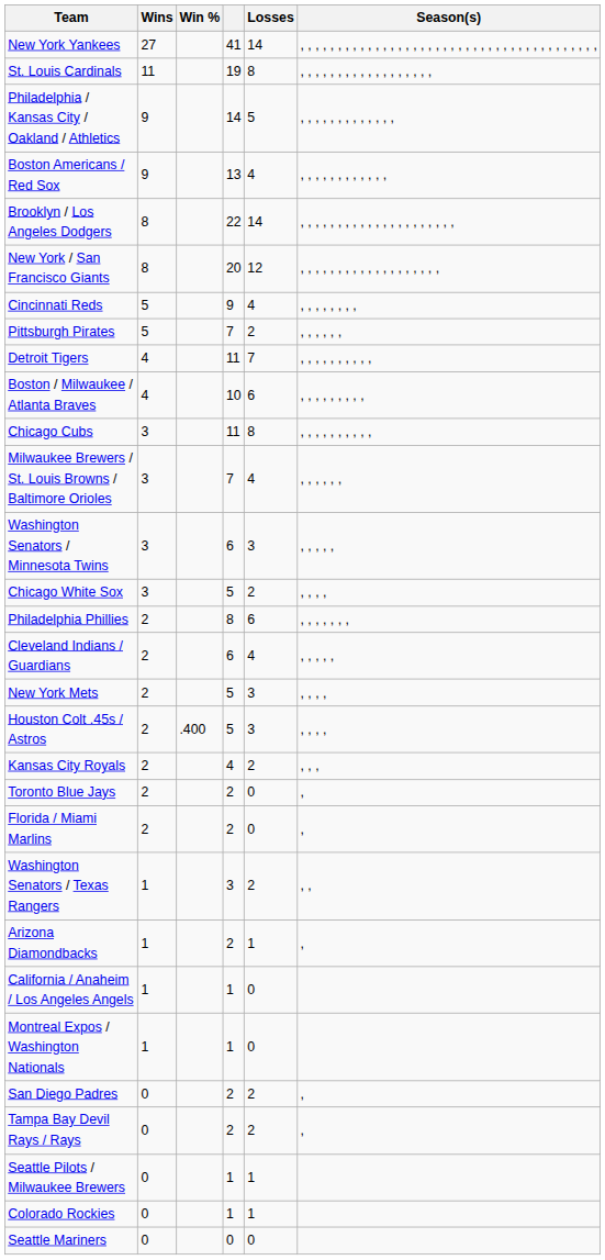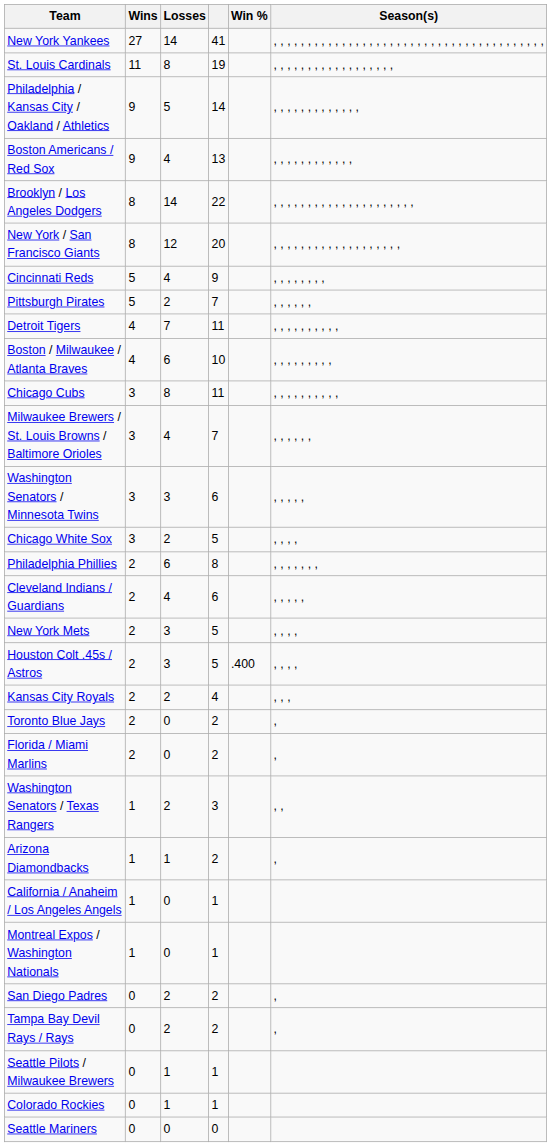columns swapped: Losses <-> Win %
